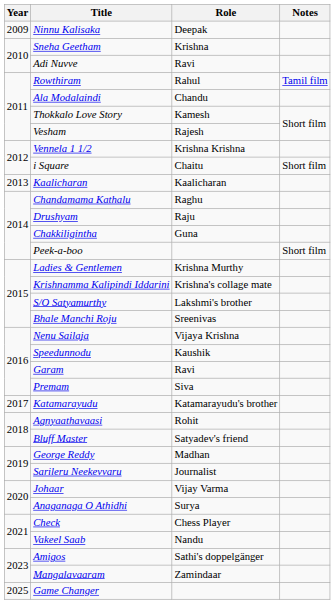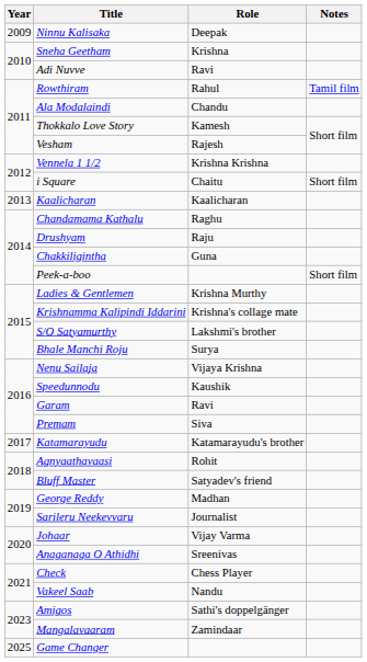Bhale Manchi Roju | Role: Sreenivas -> Surya
Anaganaga O Athidhi | Role: Surya -> Sreenivas
